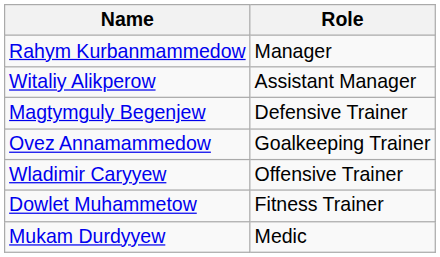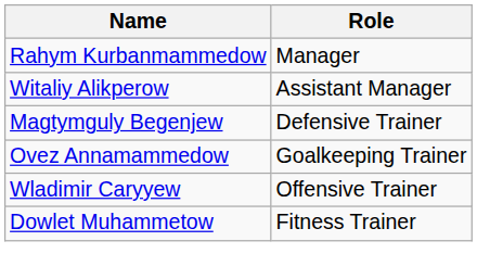- row: Mukam Durdyyew | Medic
